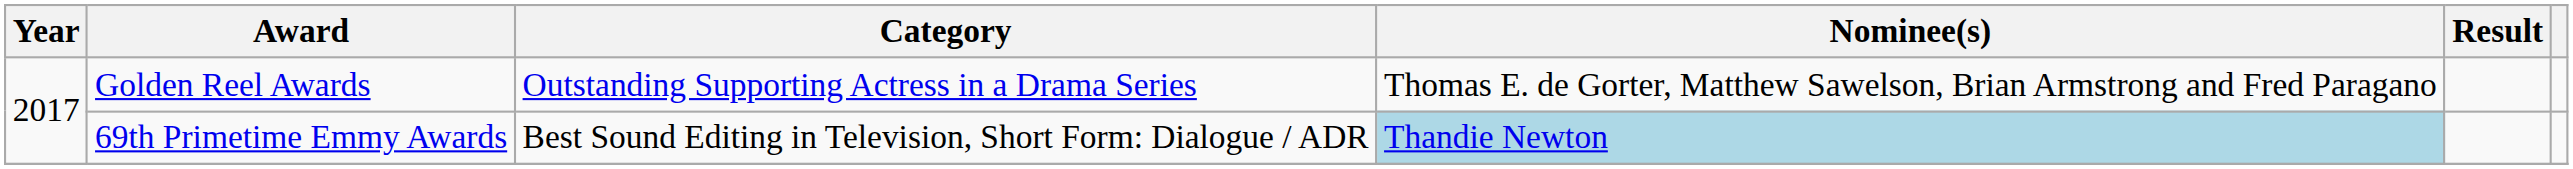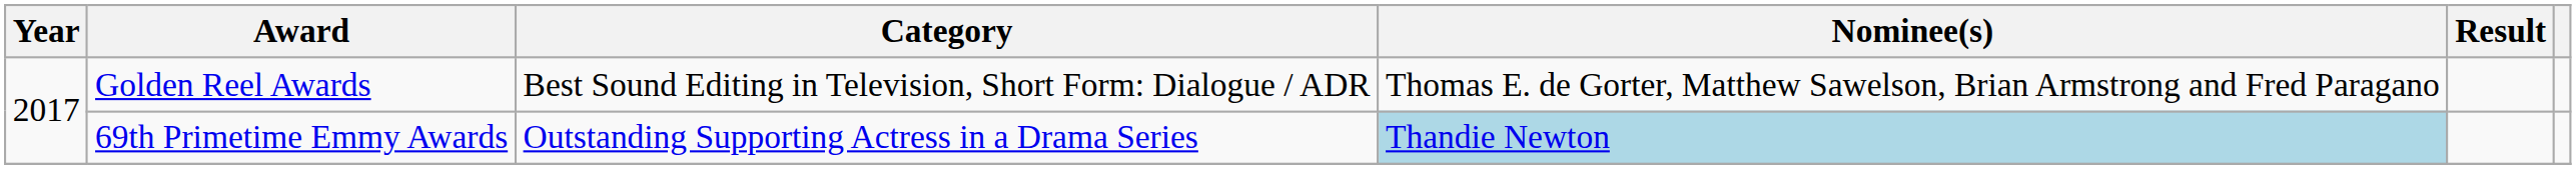Golden Reel Awards | Category: Outstanding Supporting Actress in a Drama Series -> Best Sound Editing in Television, Short Form: Dialogue / ADR
69th Primetime Emmy Awards | Category: Best Sound Editing in Television, Short Form: Dialogue / ADR -> Outstanding Supporting Actress in a Drama Series
